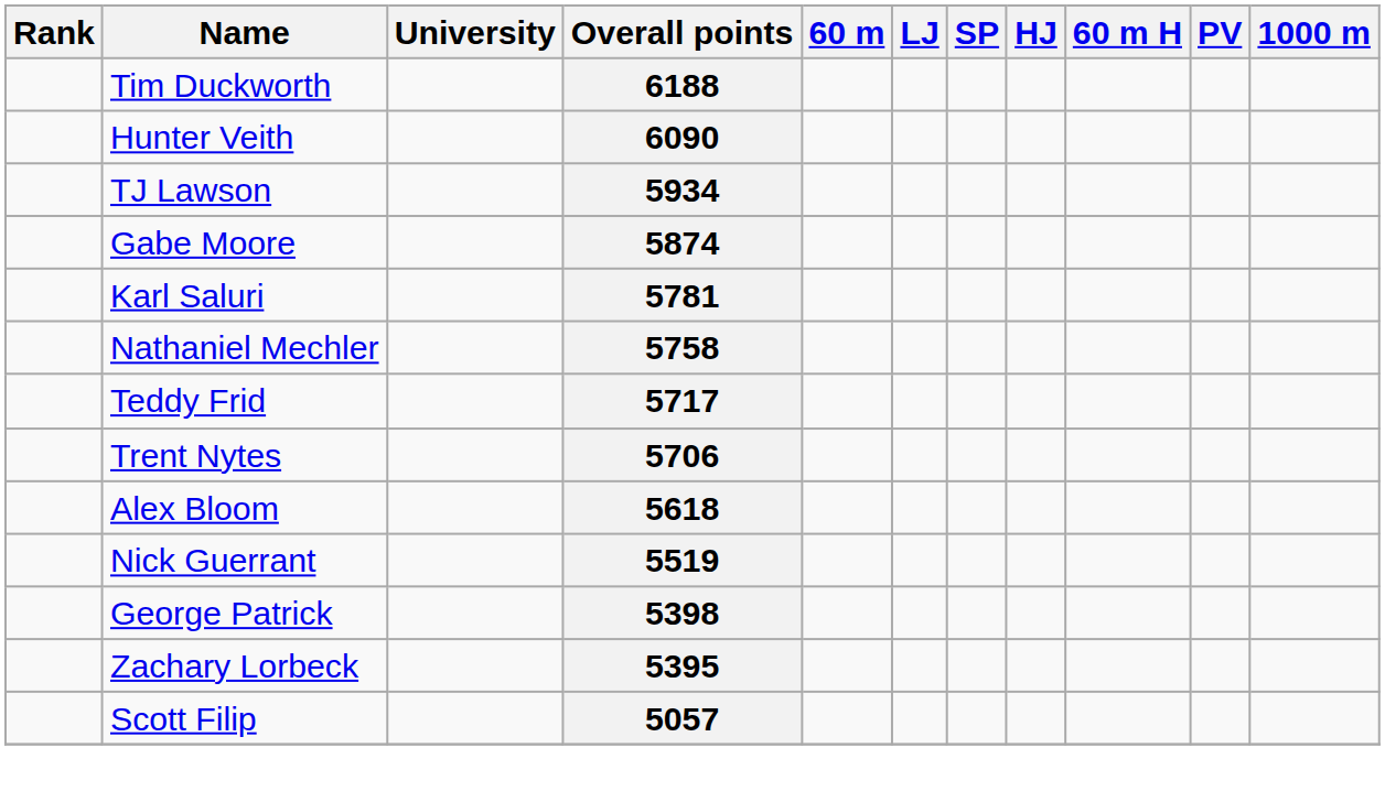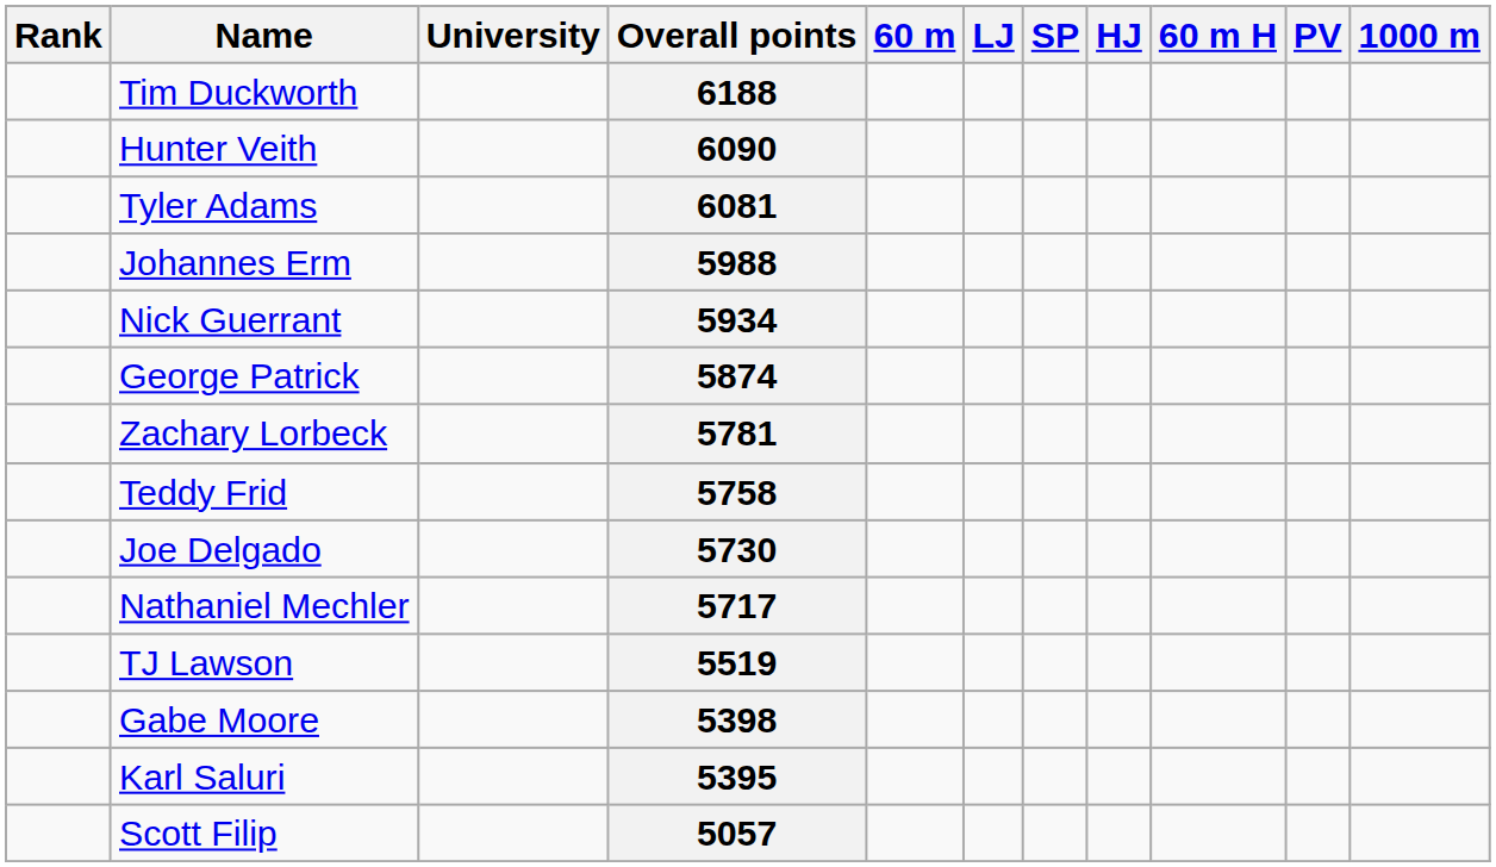+ row: Tyler Adams | 6081
+ row: Johannes Erm | 5988
5934 | Name: TJ Lawson -> Nick Guerrant
5874 | Name: Gabe Moore -> George Patrick
5781 | Name: Karl Saluri -> Zachary Lorbeck
5758 | Name: Nathaniel Mechler -> Teddy Frid
+ row: Joe Delgado | 5730
5717 | Name: Teddy Frid -> Nathaniel Mechler
- row: Trent Nytes | 5706
- row: Alex Bloom | 5618
5519 | Name: Nick Guerrant -> TJ Lawson
5398 | Name: George Patrick -> Gabe Moore
5395 | Name: Zachary Lorbeck -> Karl Saluri
